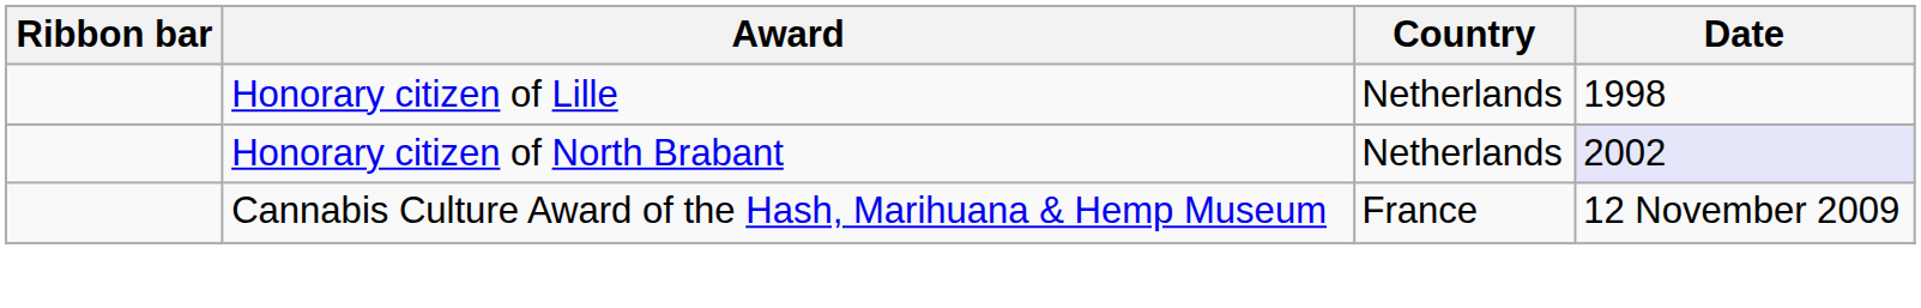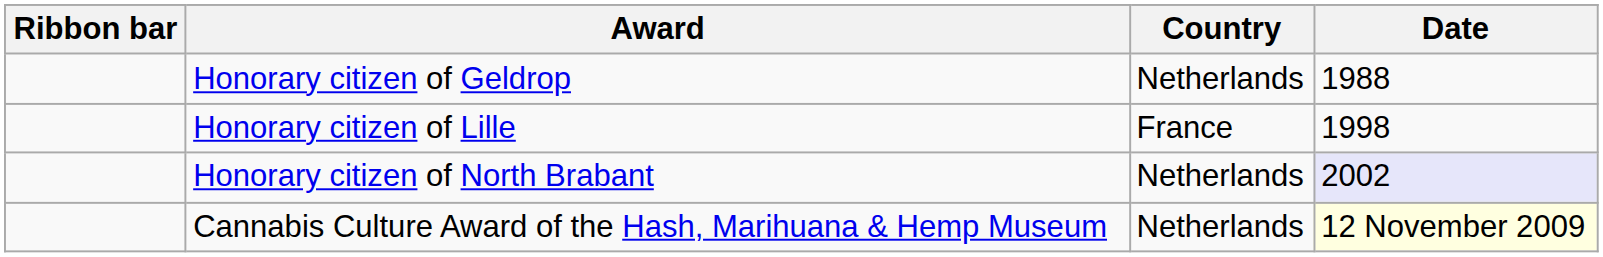+ row: Honorary citizen of Geldrop | Netherlands | 1988
Honorary citizen of Lille | Country: Netherlands -> France
Cannabis Culture Award of the Hash, Marihuana & Hemp Museum | Country: France -> Netherlands
Cannabis Culture Award of the Hash, Marihuana & Hemp Museum | Date: no background -> lightyellow background
